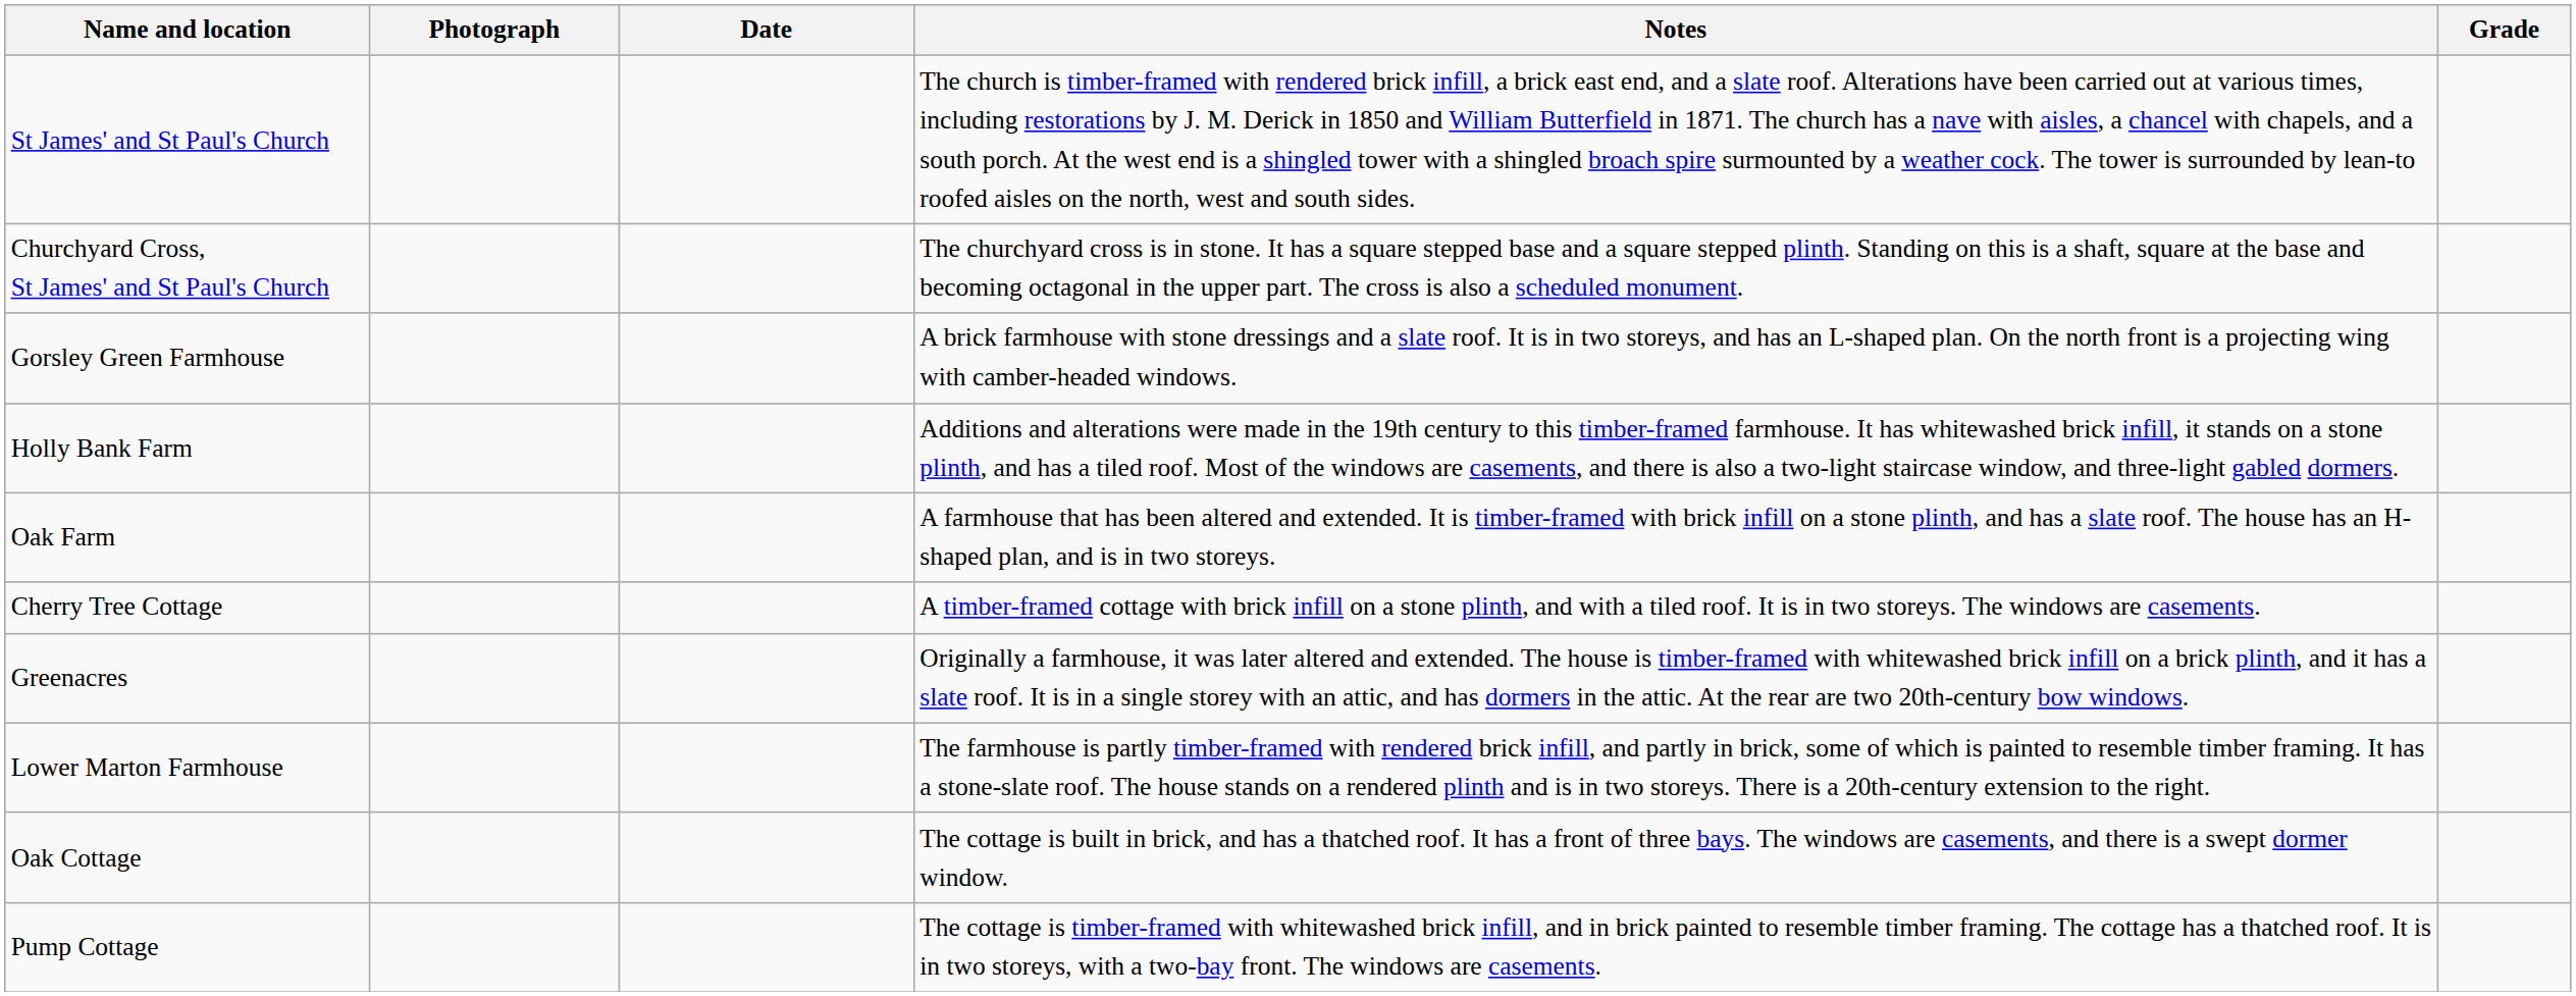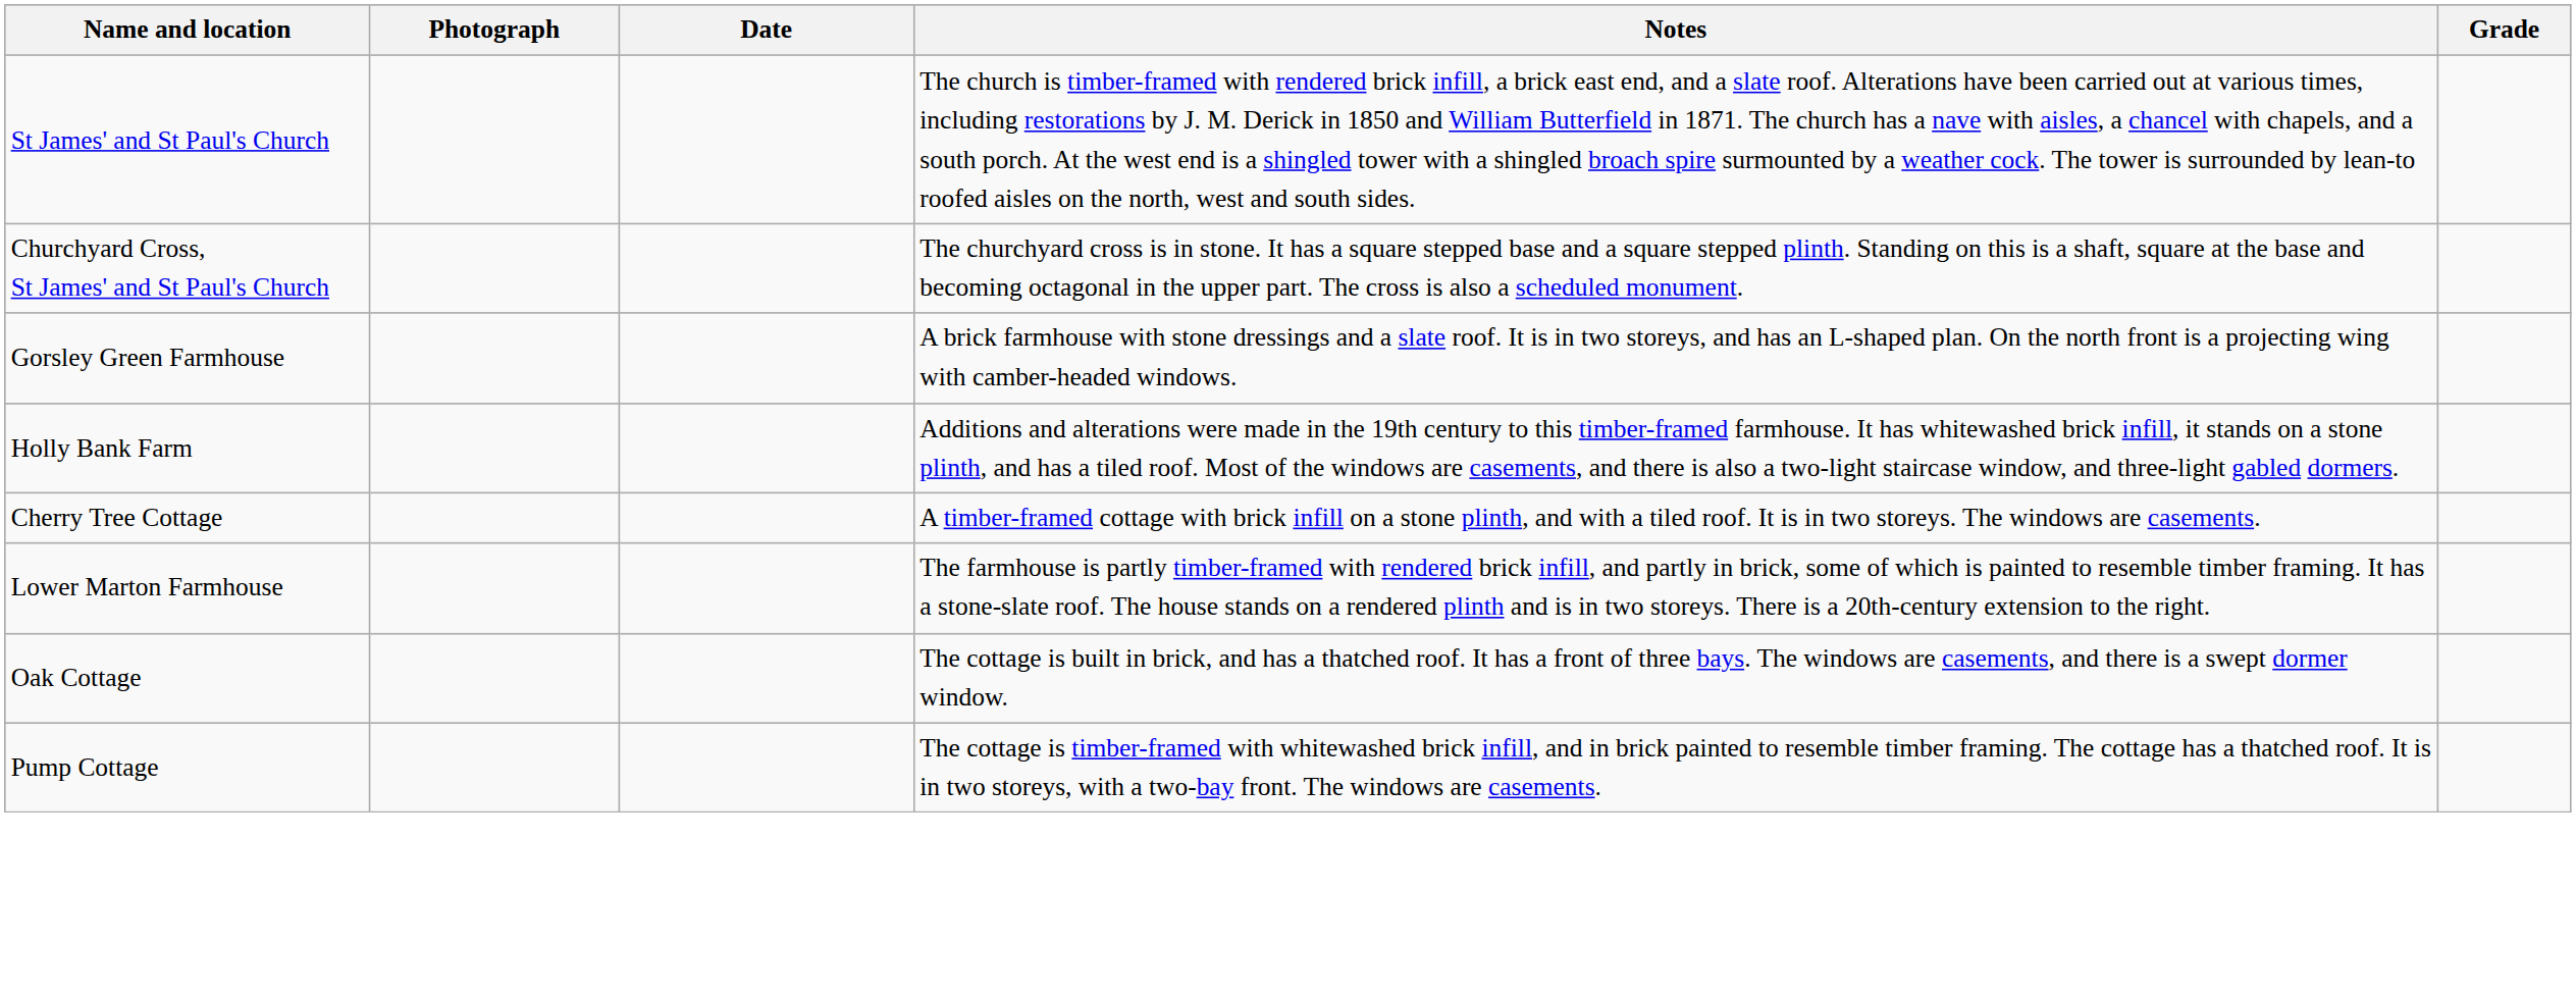- row: Oak Farm | A farmhouse that has been altered and extended. It is timber-framed with brick infill on a stone plinth, and has a slate roof. The house has an H-shaped plan, and is in two storeys.
- row: Greenacres | Originally a farmhouse, it was later altered and extended. The house is timber-framed with whitewashed brick infill on a brick plinth, and it has a slate roof. It is in a single storey with an attic, and has dormers in the attic. At the rear are two 20th-century bow windows.
